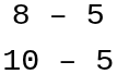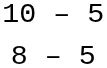rows swapped: 8 – 5 <-> 10 – 5
